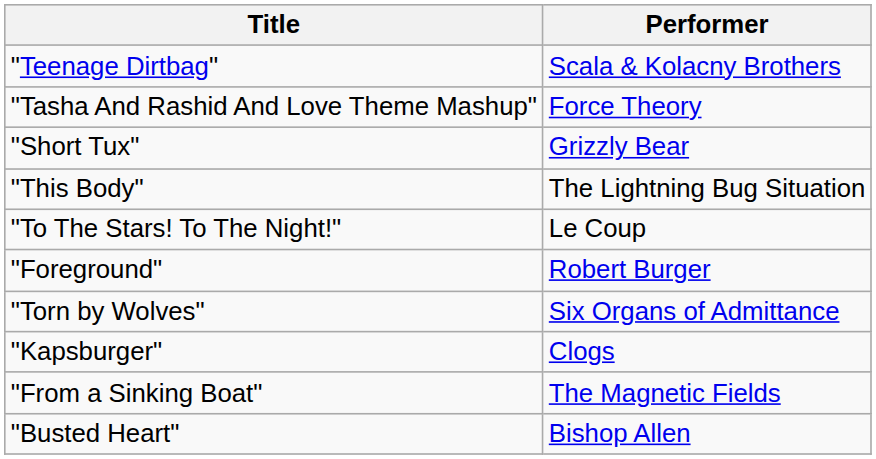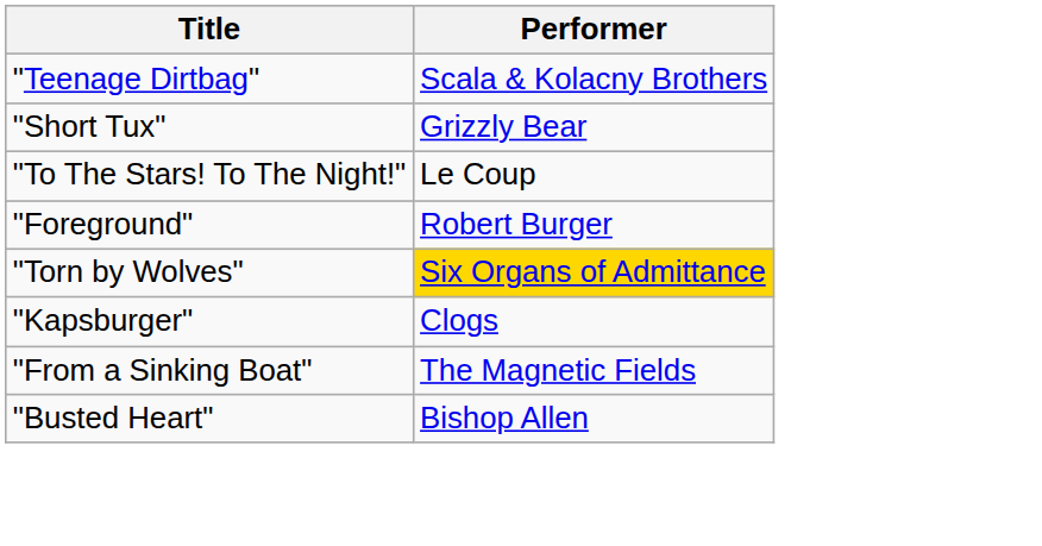- row: "Tasha And Rashid And Love Theme Mashup" | Force Theory
- row: "This Body" | The Lightning Bug Situation
"Torn by Wolves" | Performer: no background -> gold background
